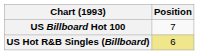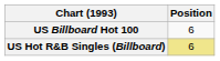US Billboard Hot 100 | Position: 7 -> 6
